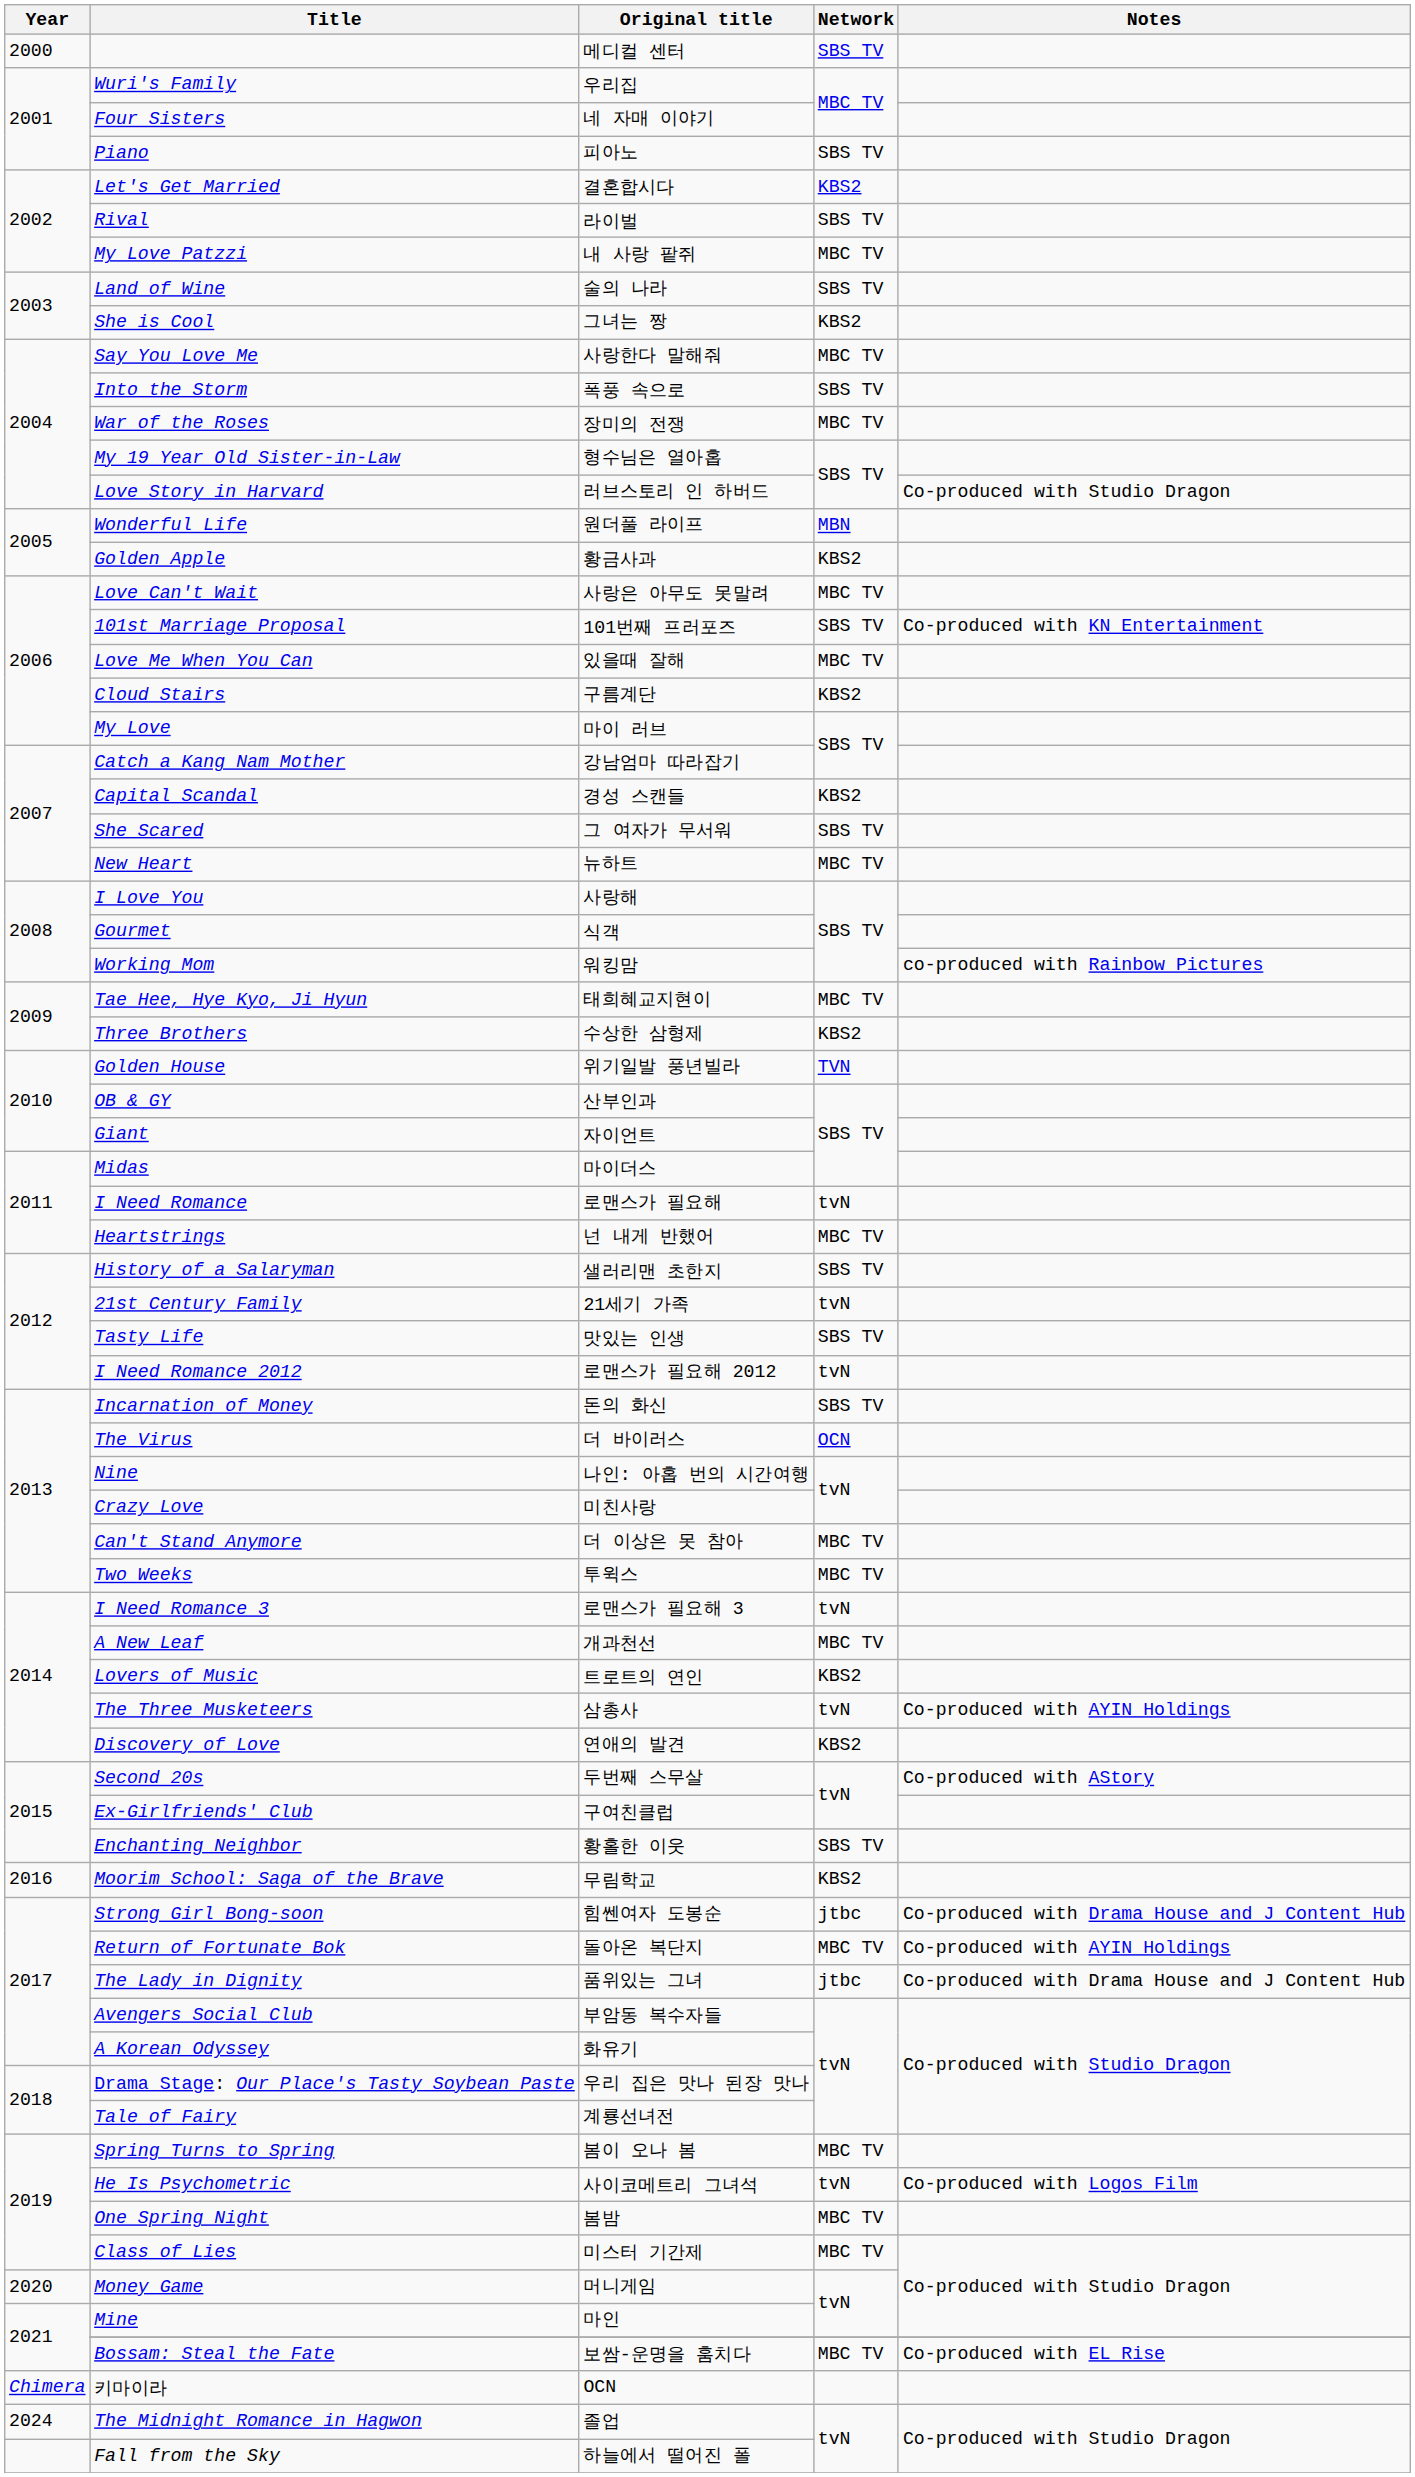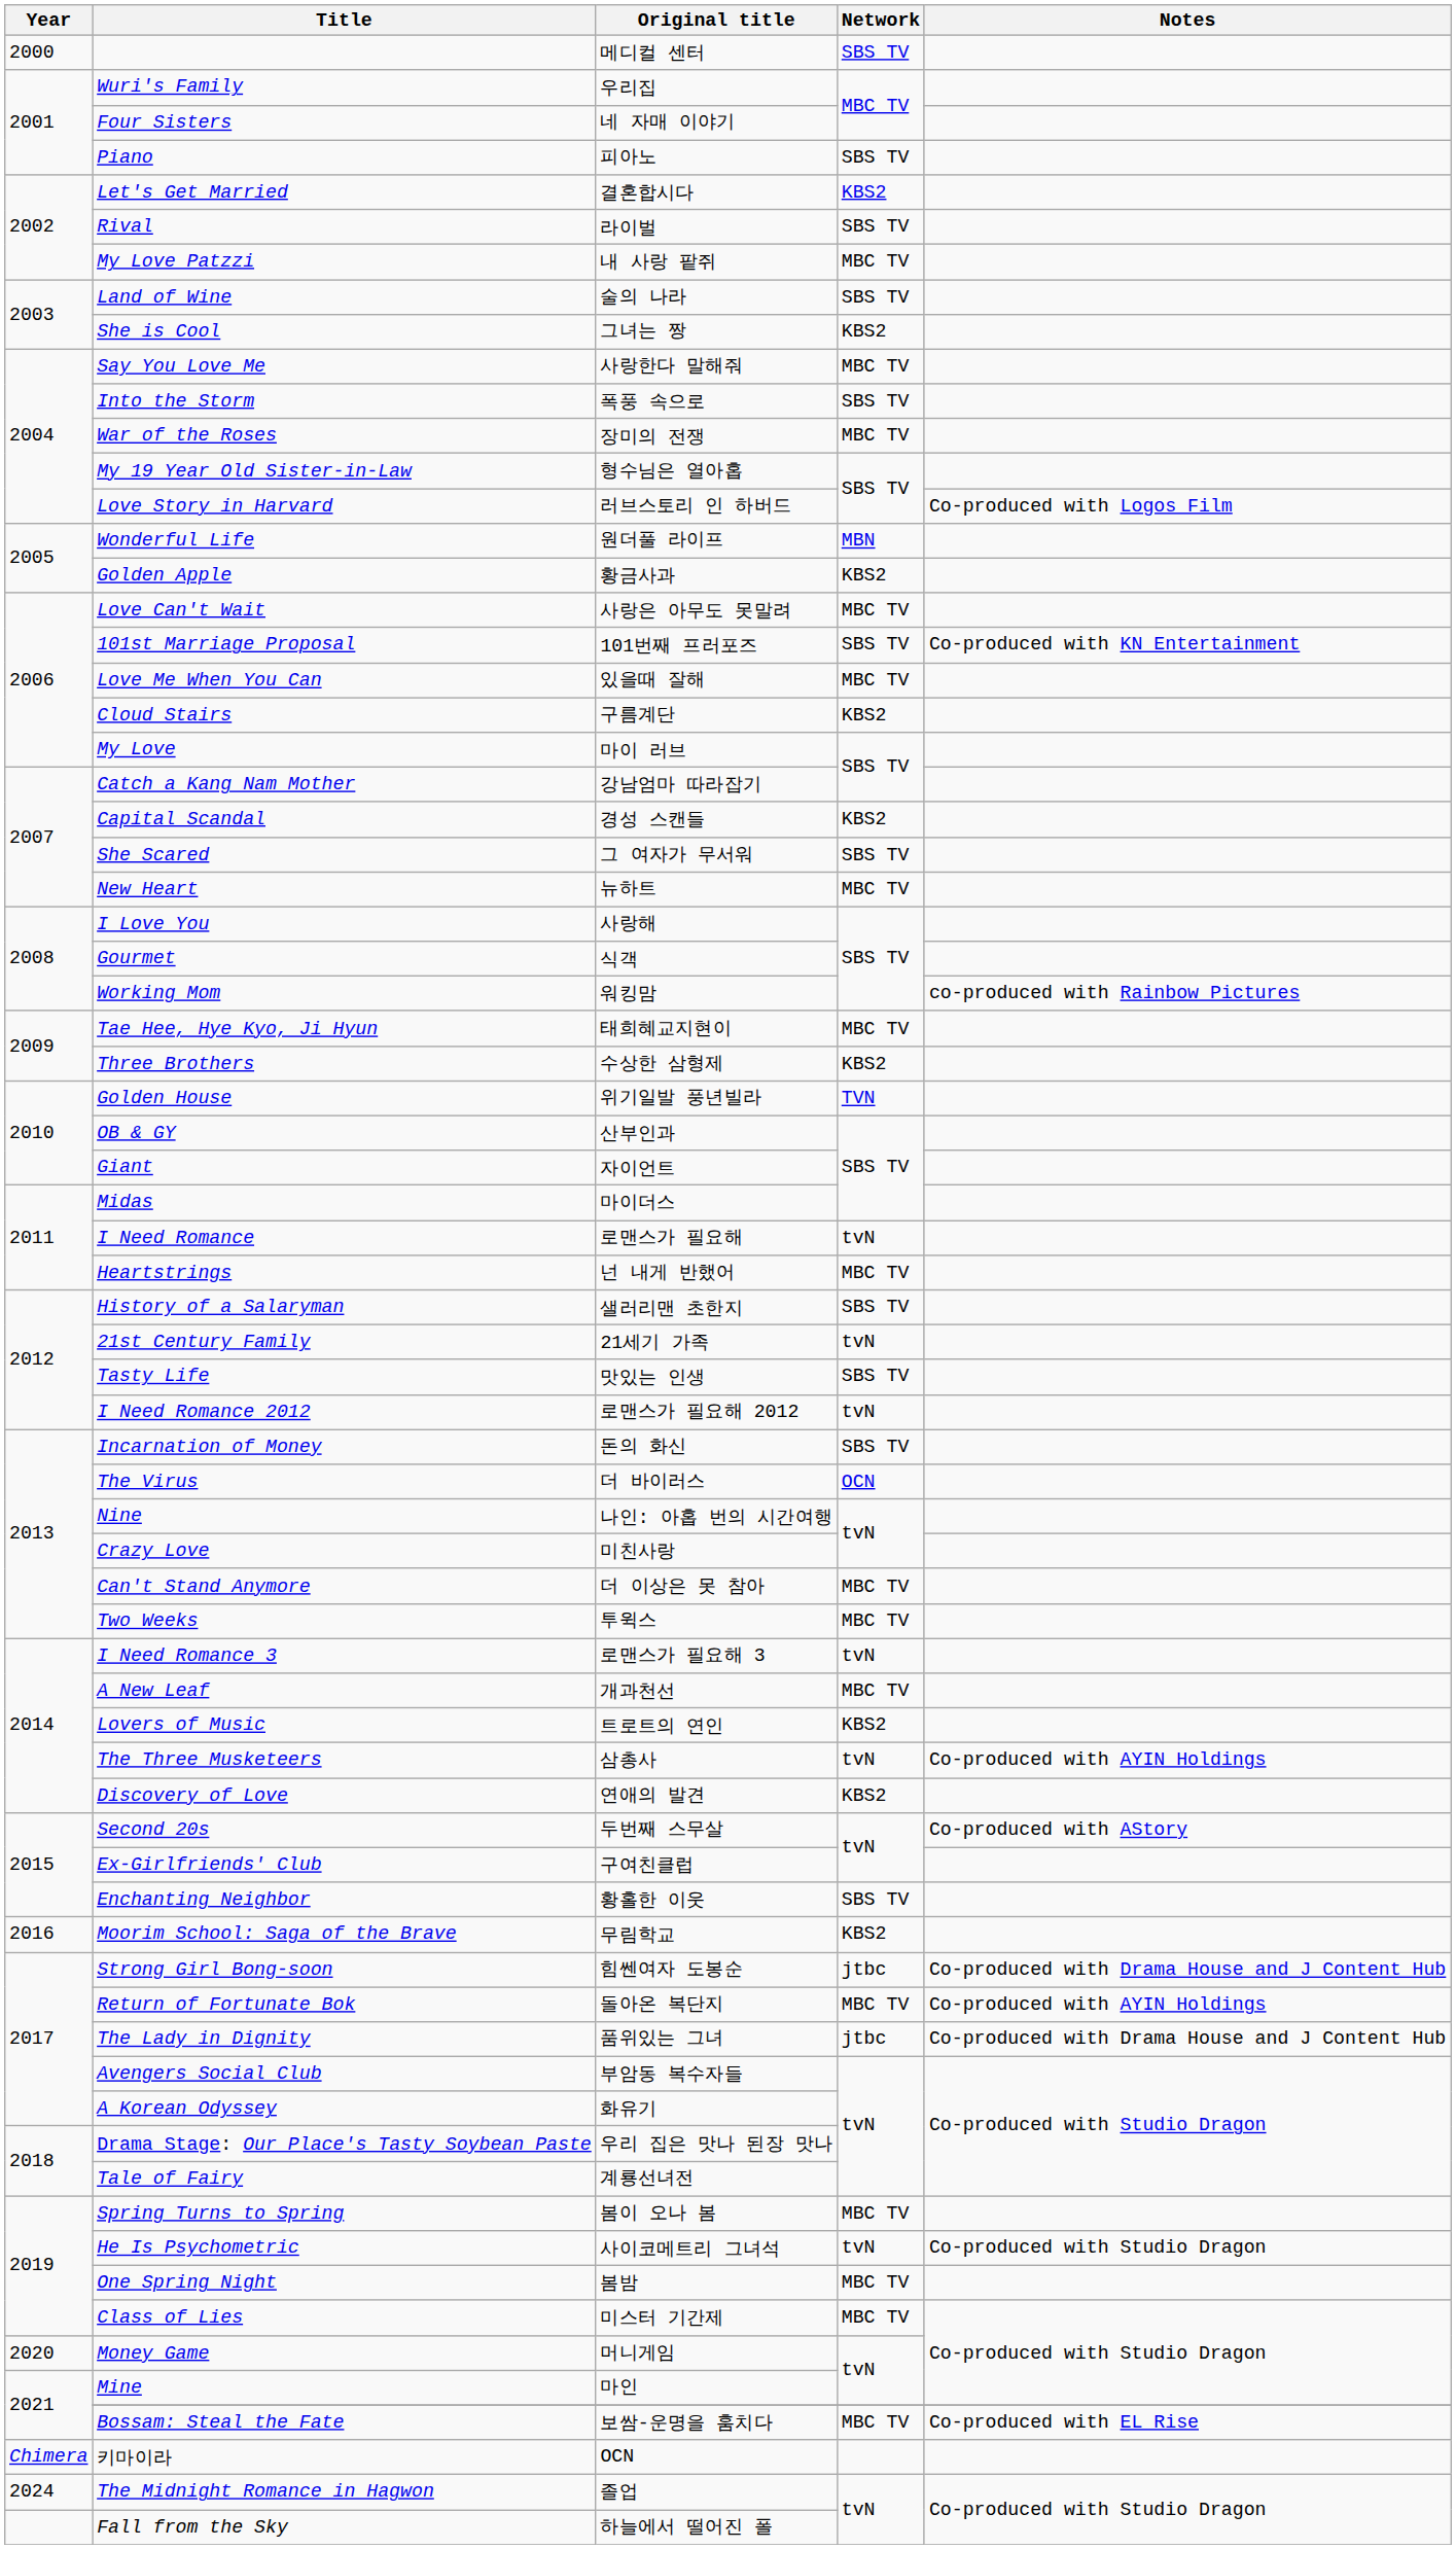Love Story in Harvard | Notes: Co-produced with Studio Dragon -> Co-produced with Logos Film
He Is Psychometric | Notes: Co-produced with Logos Film -> Co-produced with Studio Dragon
